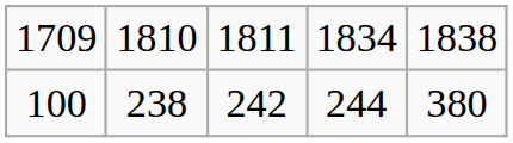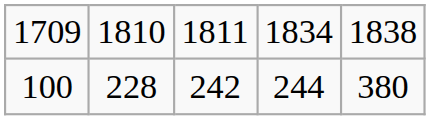100 | column 2: 238 -> 228
